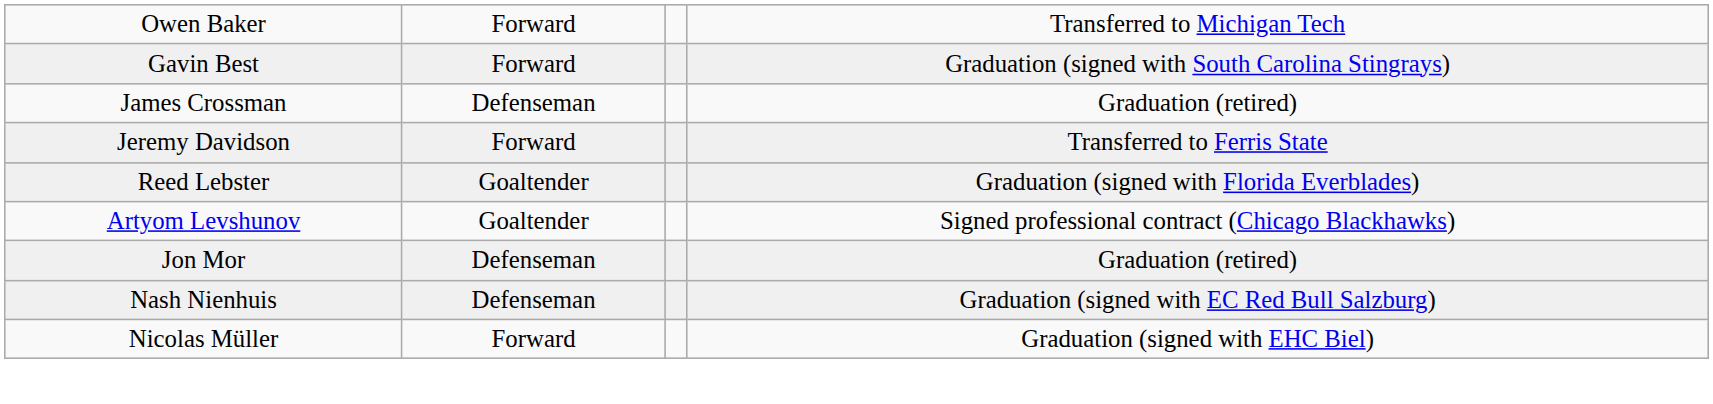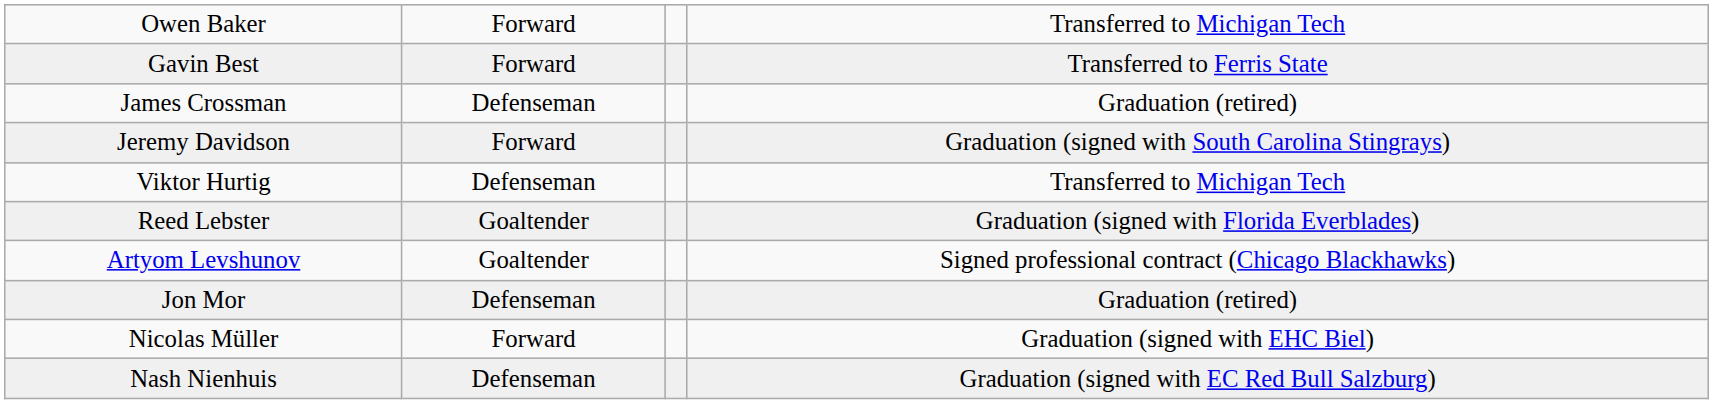Gavin Best | column 4: Graduation (signed with South Carolina Stingrays) -> Transferred to Ferris State
Jeremy Davidson | column 4: Transferred to Ferris State -> Graduation (signed with South Carolina Stingrays)
+ row: Viktor Hurtig | Defenseman | Transferred to Michigan Tech
rows swapped: Nicolas Müller <-> Nash Nienhuis
